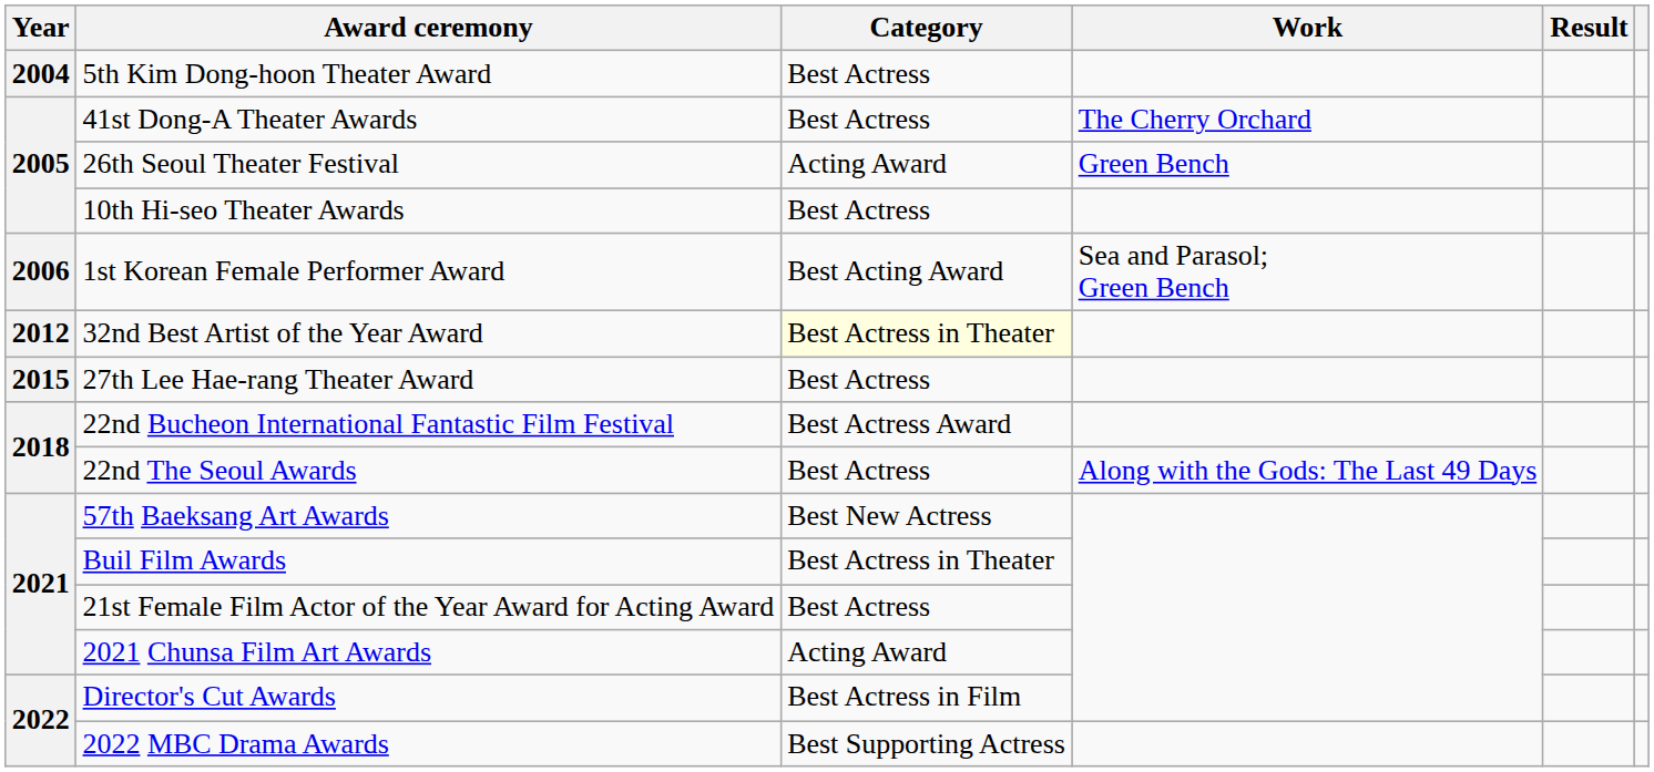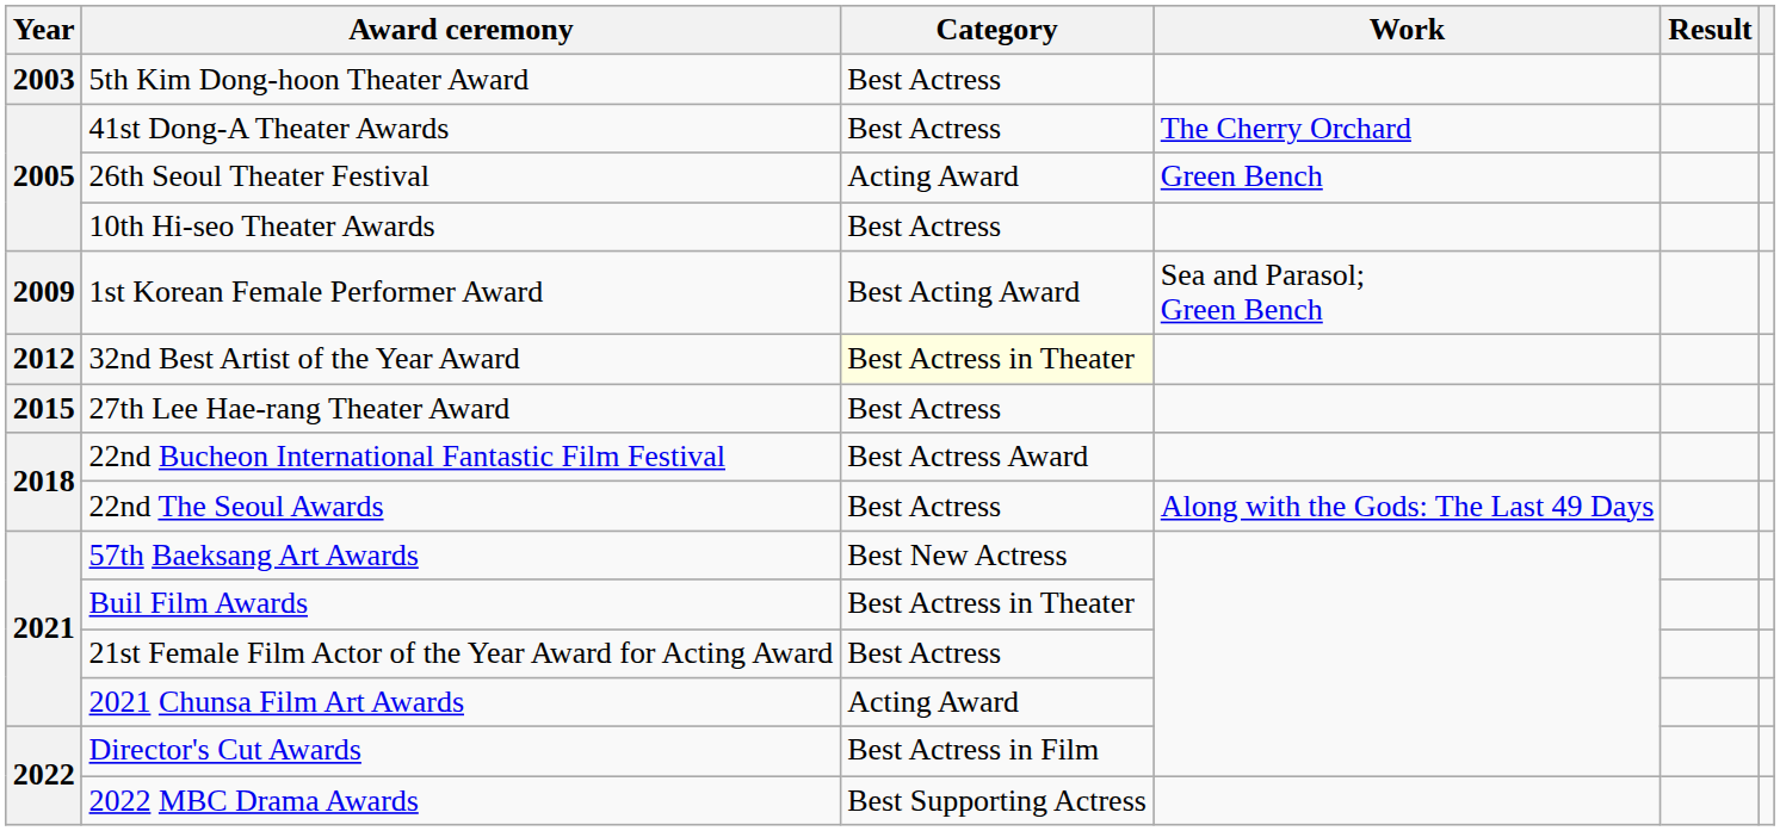5th Kim Dong-hoon Theater Award | Year: 2004 -> 2003
1st Korean Female Performer Award | Year: 2006 -> 2009
